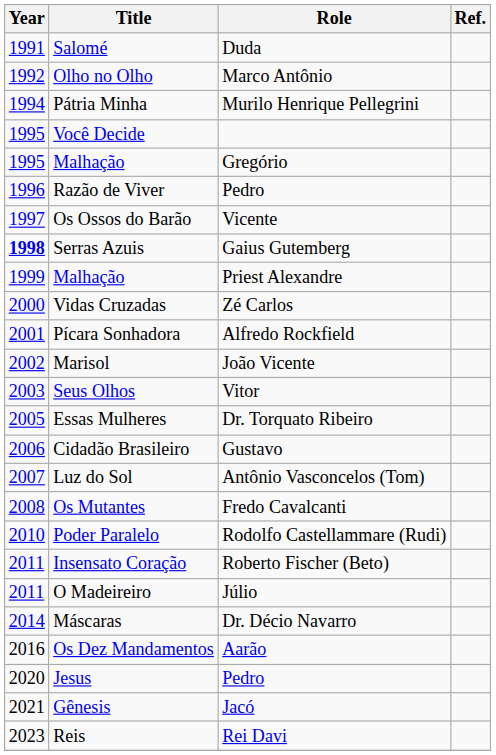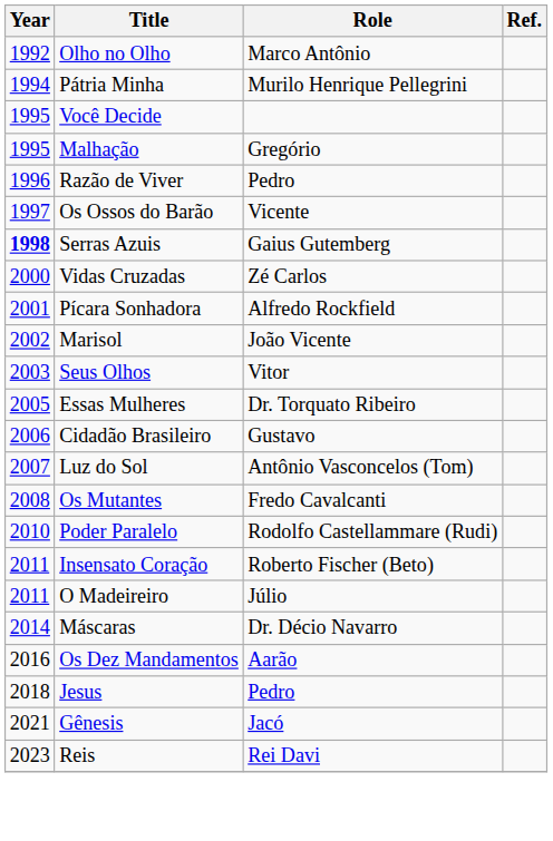- row: 1991 | Salomé | Duda
- row: 1999 | Malhação | Priest Alexandre
Jesus | Year: 2020 -> 2018
